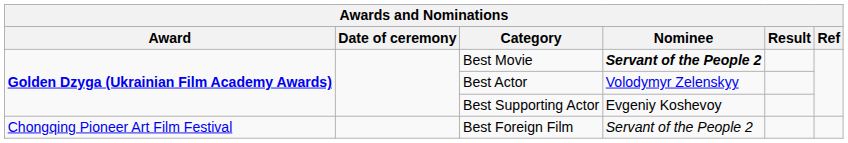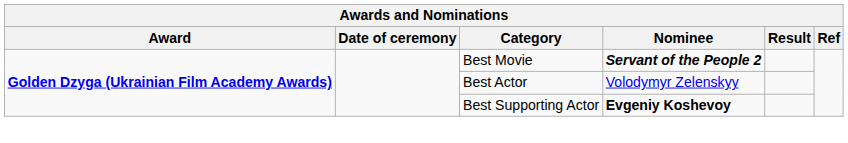Best Supporting Actor | Nominee: normal -> bold
- row: Chongqing Pioneer Art Film Festival | Best Foreign Film | Servant of the People 2
